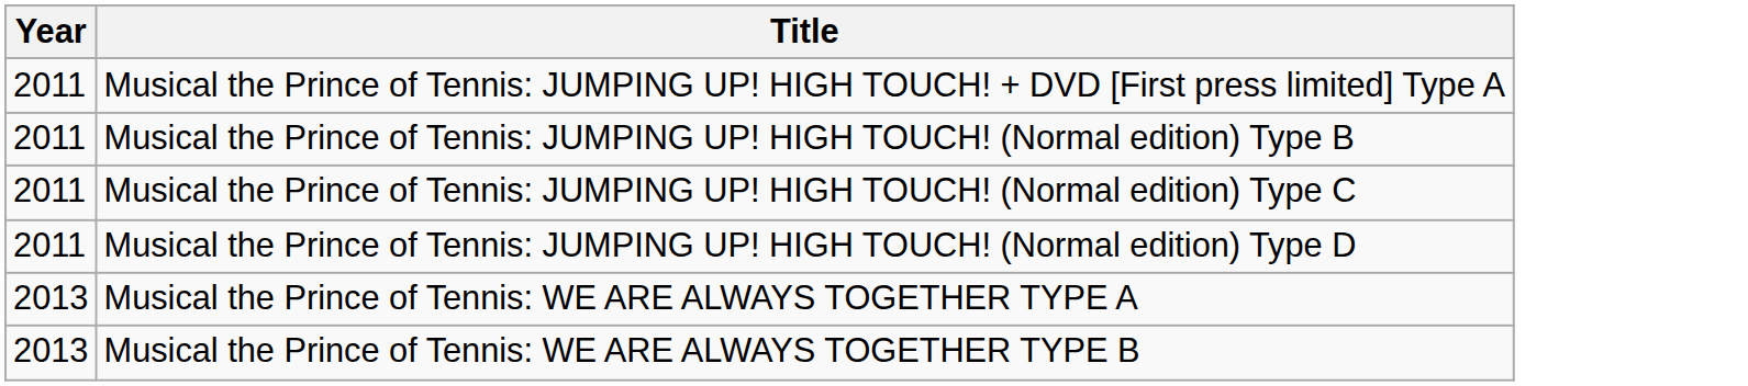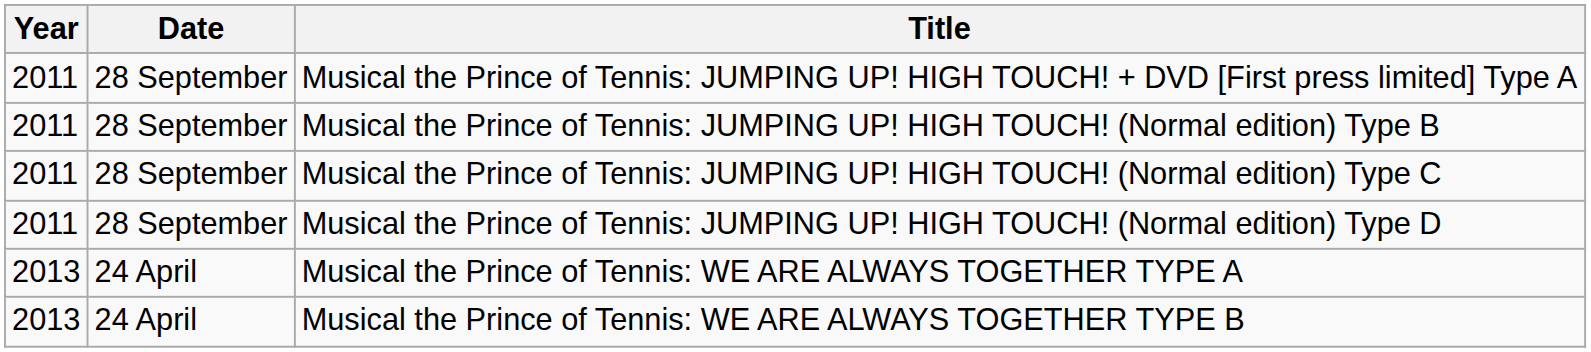+ column: Date | 28 September | 28 September | 28 September | 28 September | 24 April | 24 April
